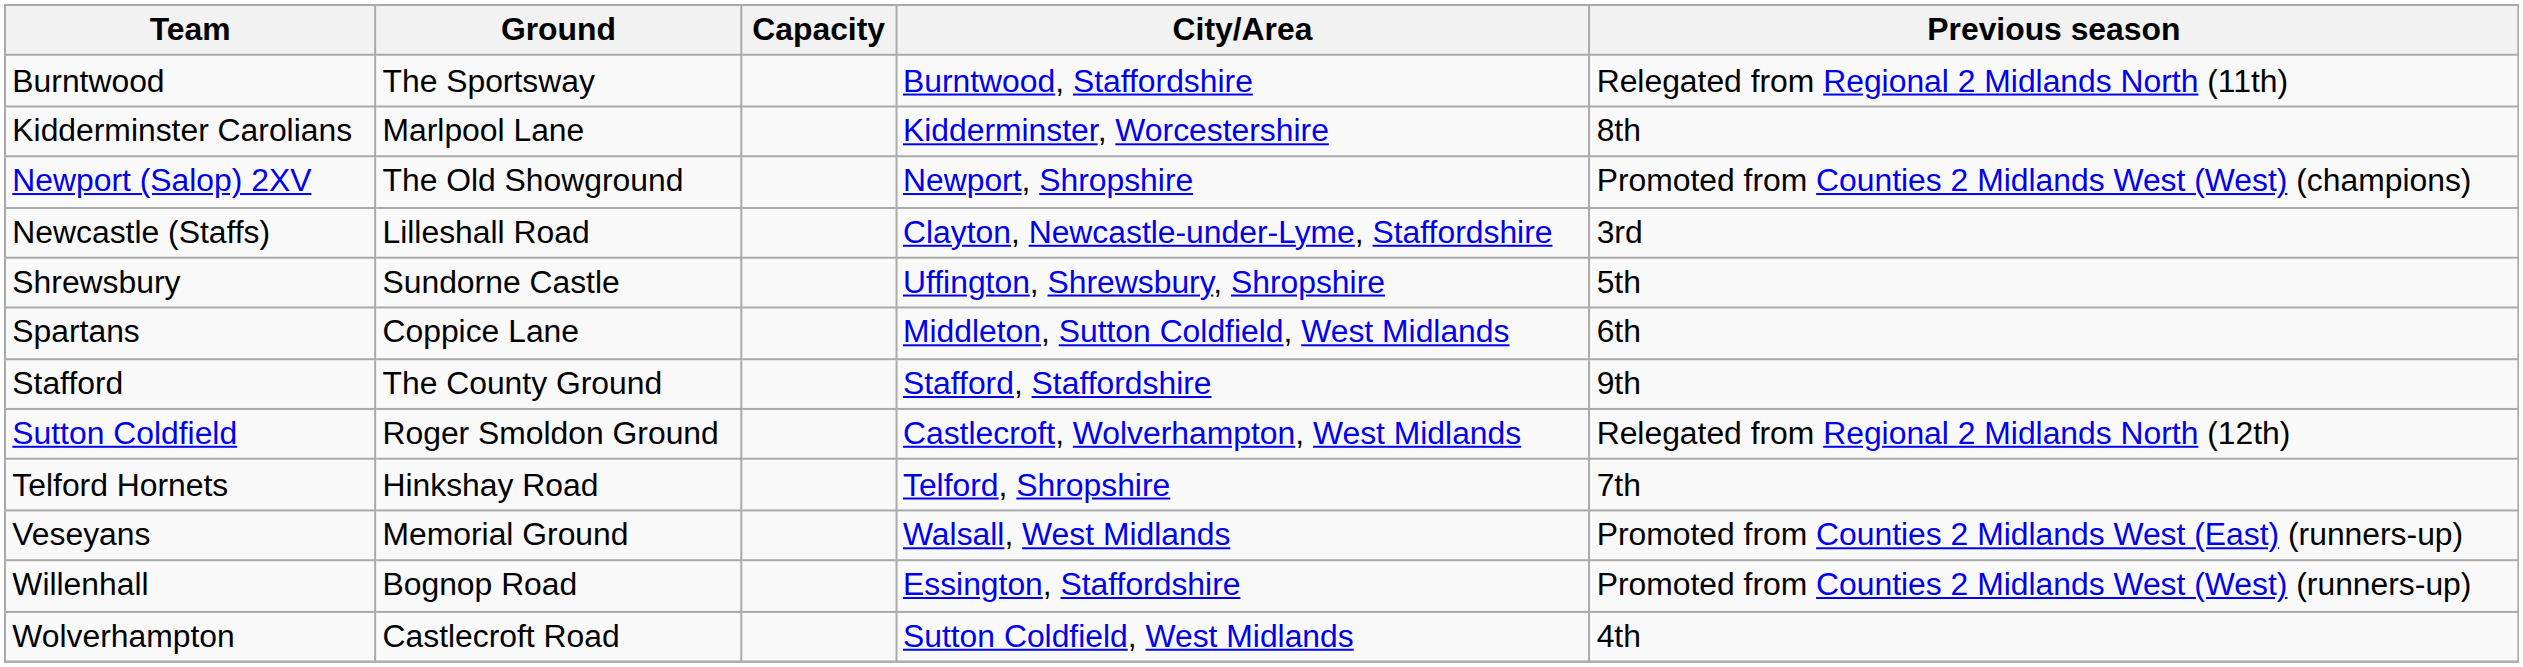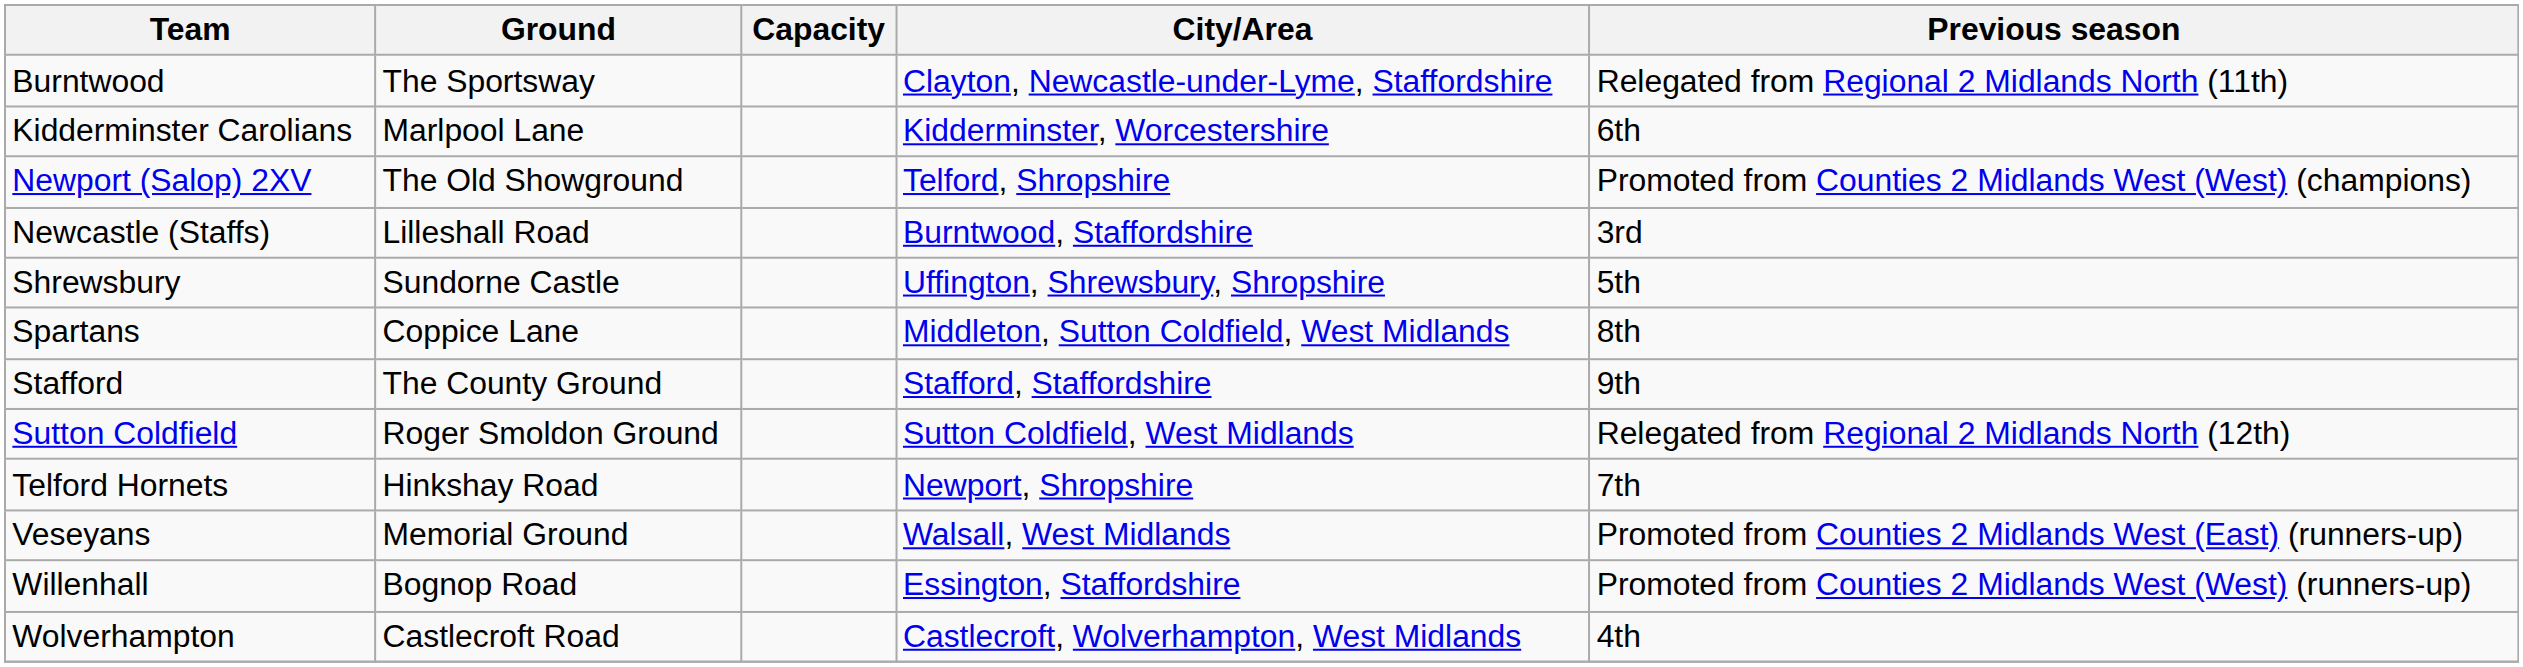Burntwood | City/Area: Burntwood, Staffordshire -> Clayton, Newcastle-under-Lyme, Staffordshire
Kidderminster Carolians | Previous season: 8th -> 6th
Newport (Salop) 2XV | City/Area: Newport, Shropshire -> Telford, Shropshire
Newcastle (Staffs) | City/Area: Clayton, Newcastle-under-Lyme, Staffordshire -> Burntwood, Staffordshire
Spartans | Previous season: 6th -> 8th
Sutton Coldfield | City/Area: Castlecroft, Wolverhampton, West Midlands -> Sutton Coldfield, West Midlands
Telford Hornets | City/Area: Telford, Shropshire -> Newport, Shropshire
Wolverhampton | City/Area: Sutton Coldfield, West Midlands -> Castlecroft, Wolverhampton, West Midlands
